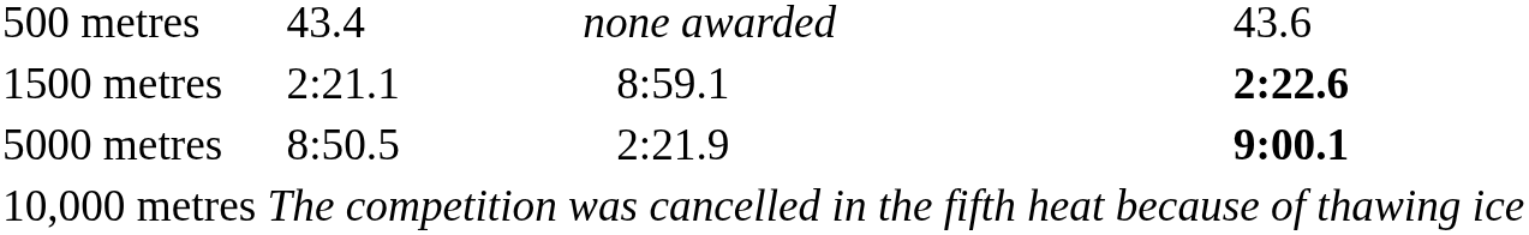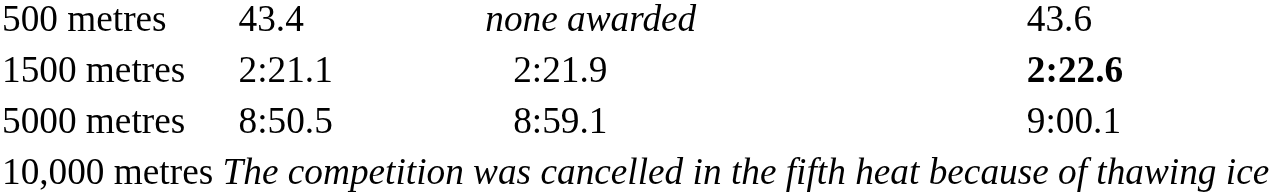1500 metres | column 5: 8:59.1 -> 2:21.9
5000 metres | column 5: 2:21.9 -> 8:59.1
5000 metres | column 7: bold -> normal
